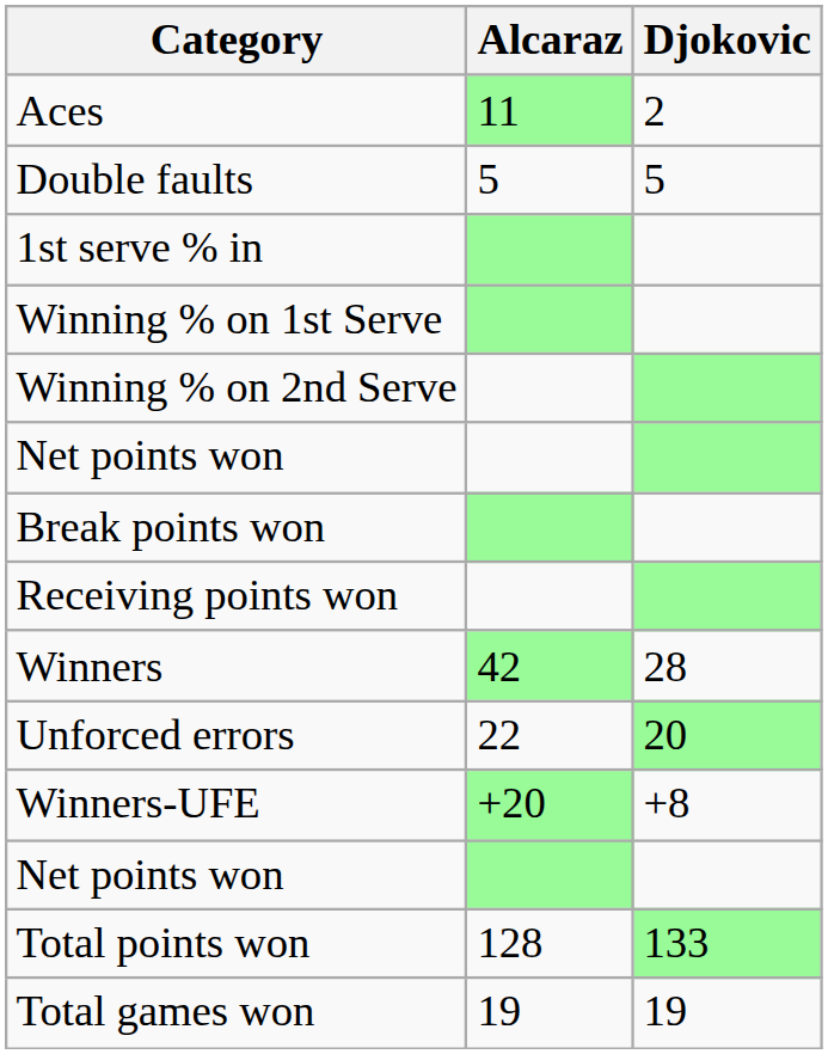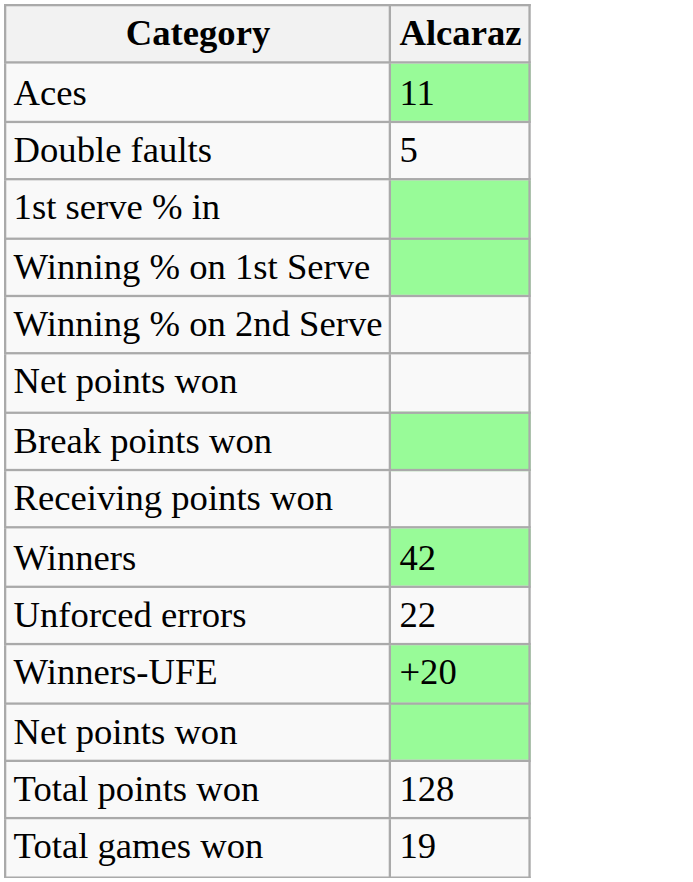- column: Djokovic | 2 | 5 | 28 | 20 | +8 | 133 | 19
